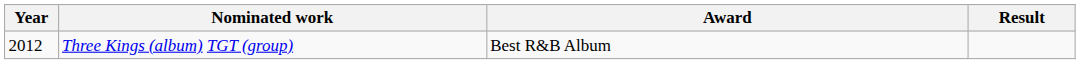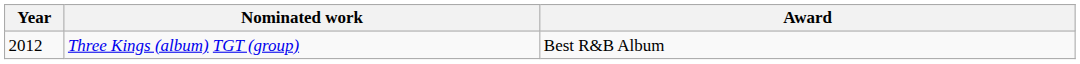- column: Result
